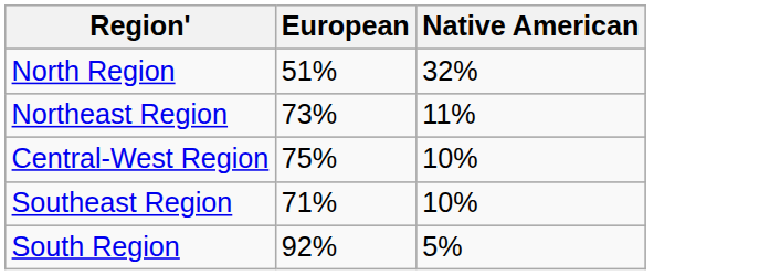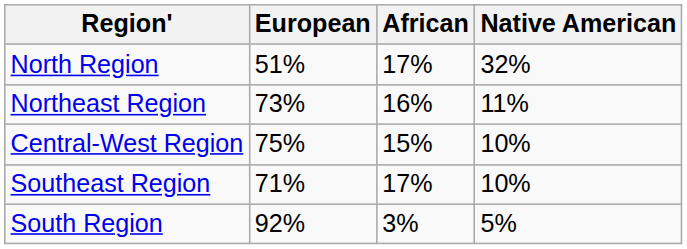+ column: African | 17% | 16% | 15% | 17% | 3%
